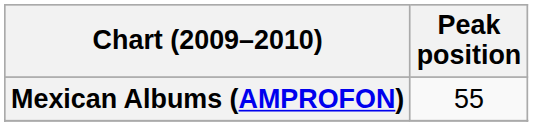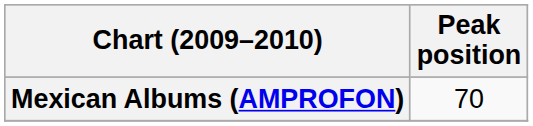Mexican Albums (AMPROFON) | Peak position: 55 -> 70
